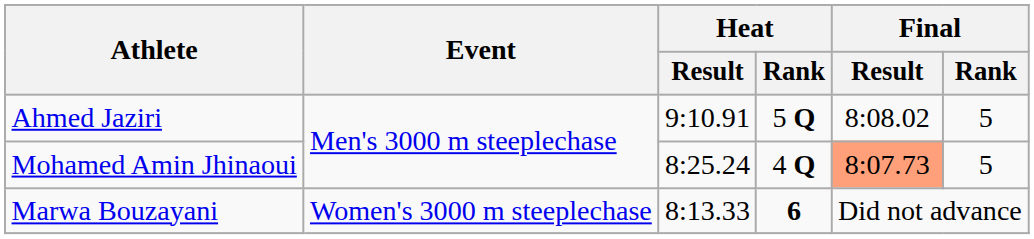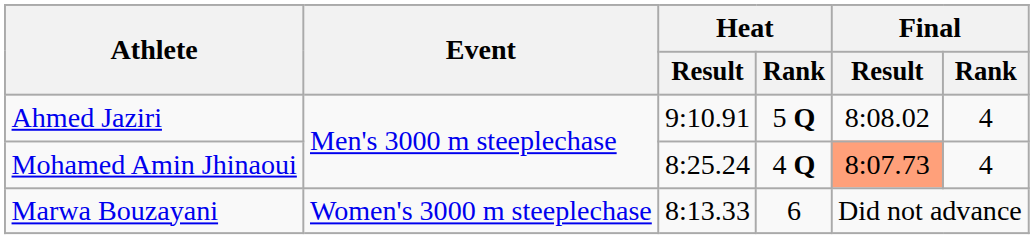Ahmed Jaziri | Final / Rank: 5 -> 4
Mohamed Amin Jhinaoui | Final / Rank: 5 -> 4
Marwa Bouzayani | Heat / Rank: bold -> normal
